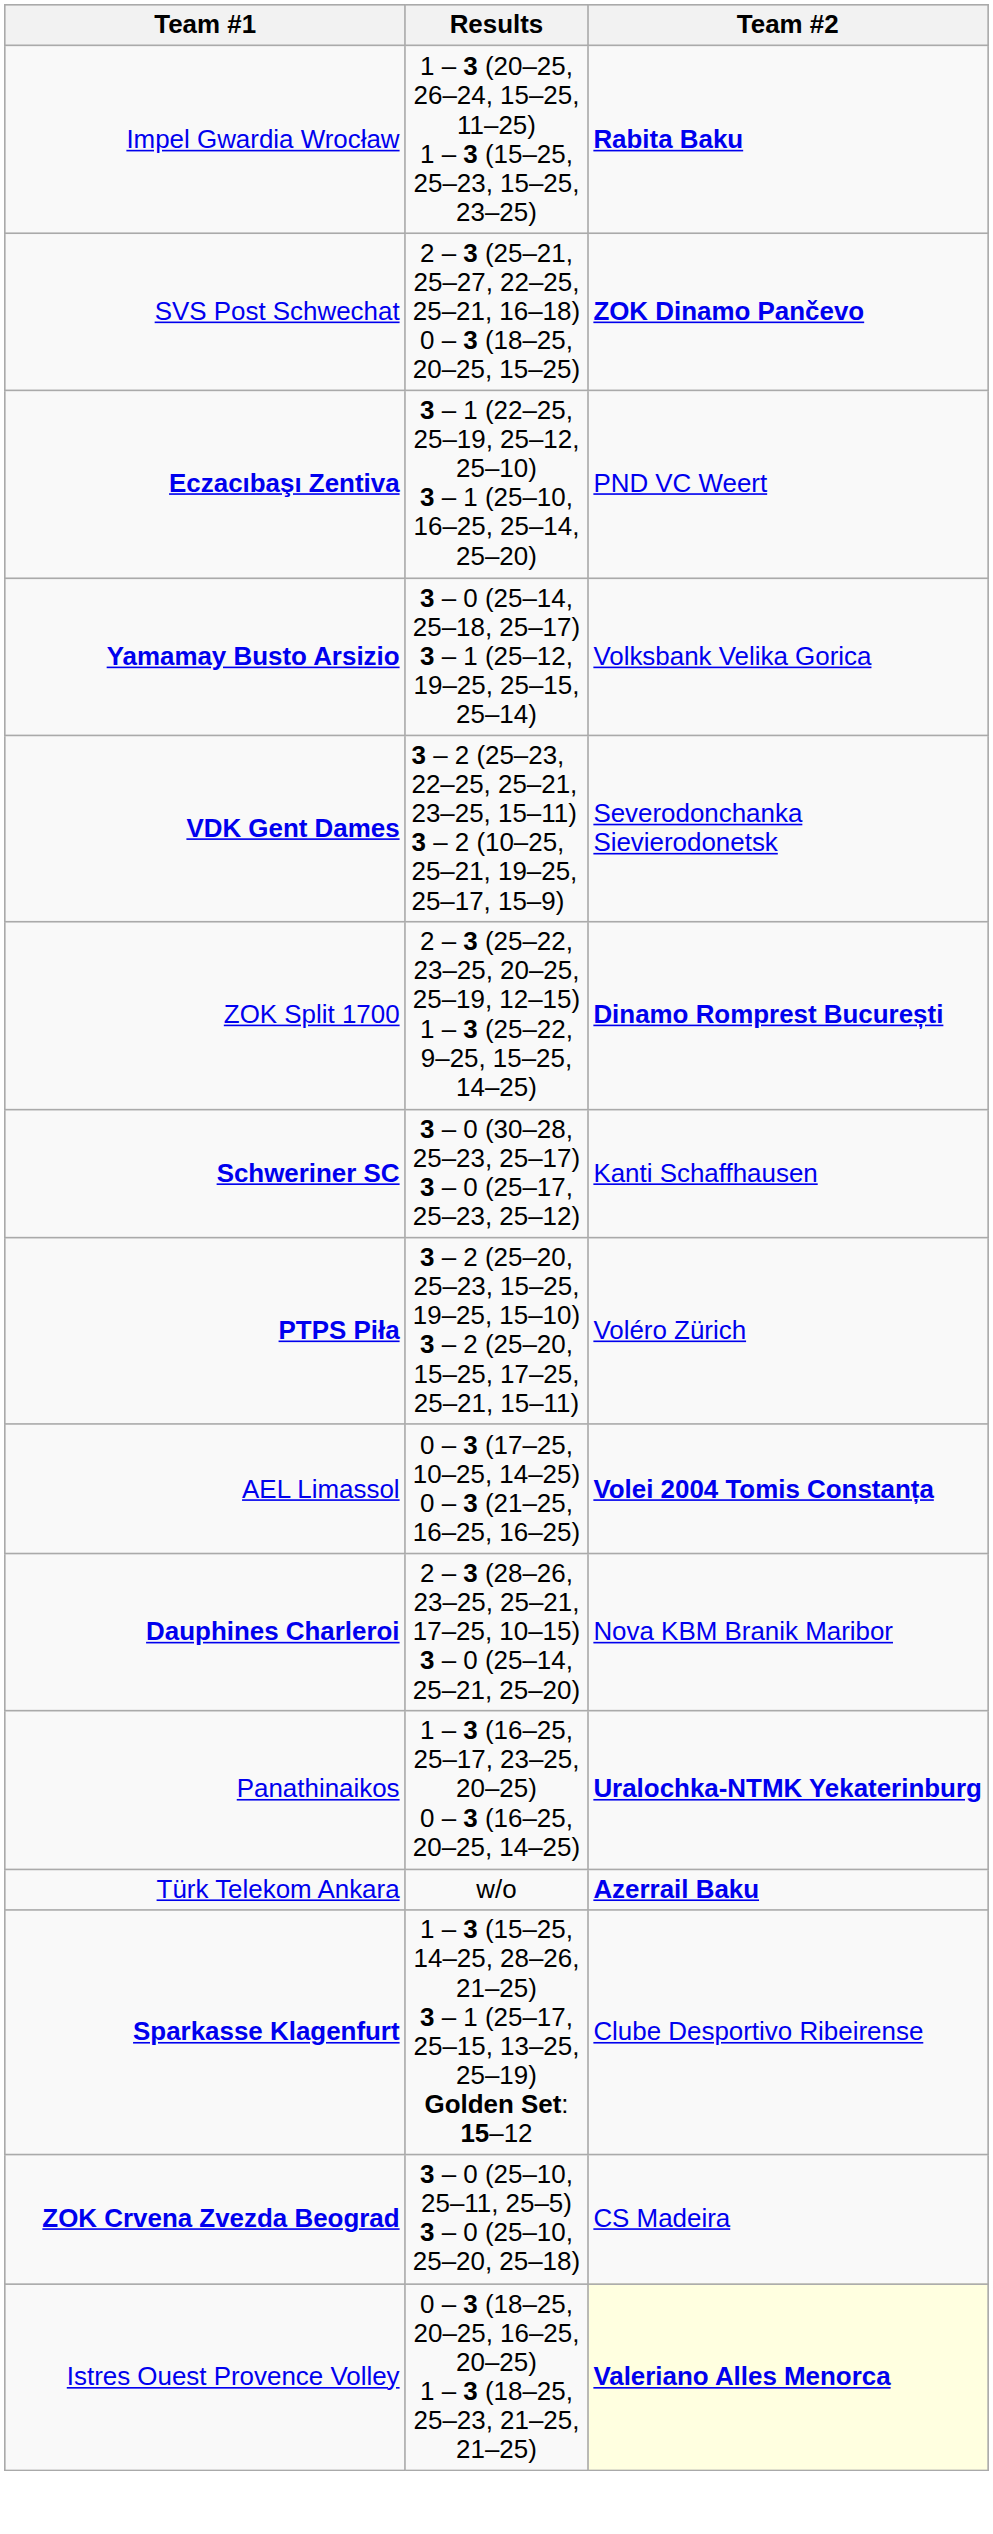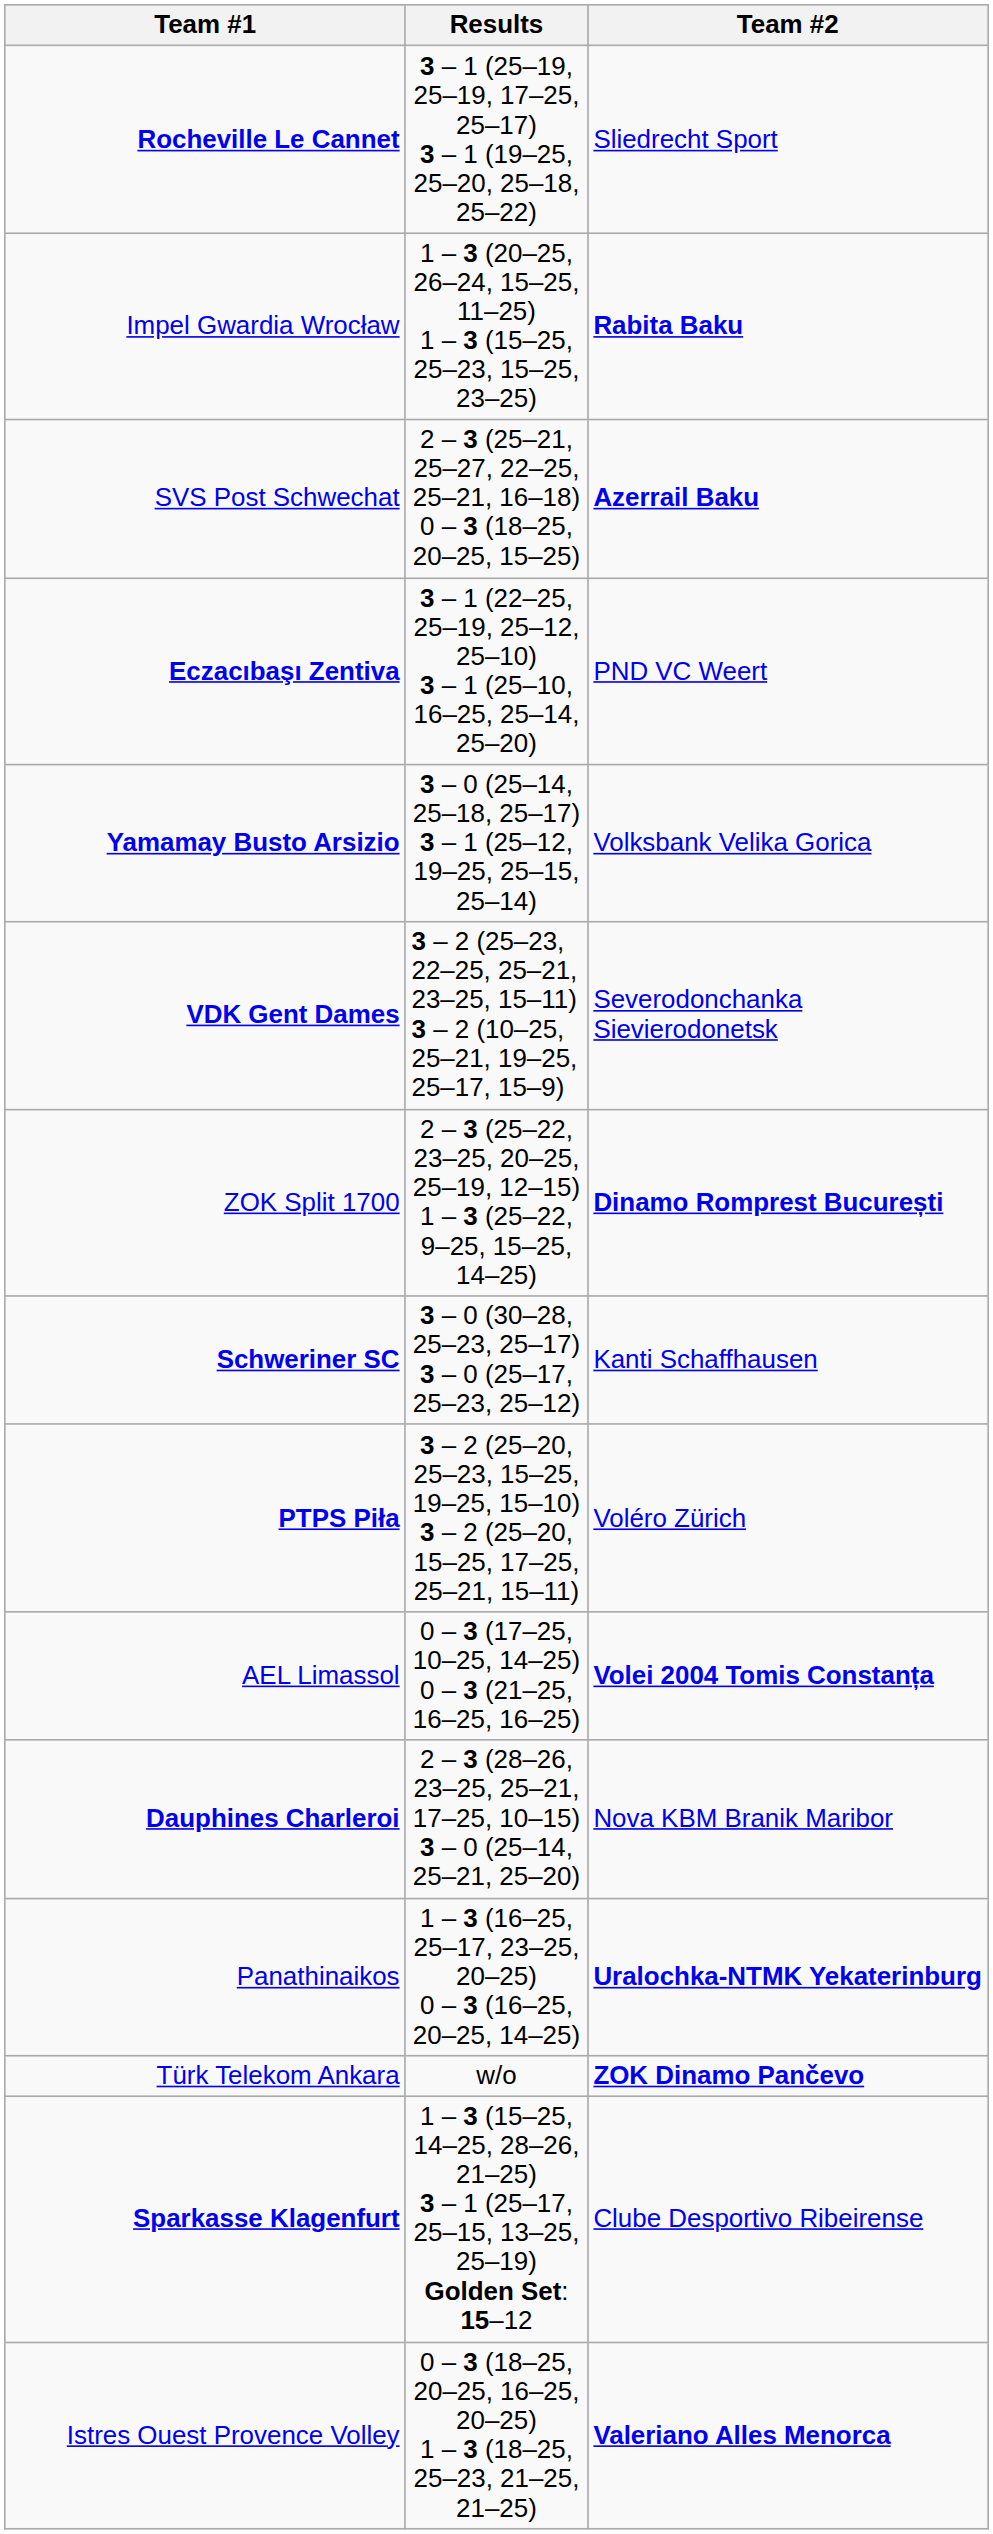+ row: Rocheville Le Cannet | 3 – 1 (25–19, 25–19, 17–25, 25–17) 3 – 1 (19–25, 25–20, 25–18, 25–22) | Sliedrecht Sport
SVS Post Schwechat | Team #2: ZOK Dinamo Pančevo -> Azerrail Baku
Türk Telekom Ankara | Team #2: Azerrail Baku -> ZOK Dinamo Pančevo
- row: ZOK Crvena Zvezda Beograd | 3 – 0 (25–10, 25–11, 25–5) 3 – 0 (25–10, 25–20, 25–18) | CS Madeira
Istres Ouest Provence Volley | Team #2: lightyellow background -> no background
